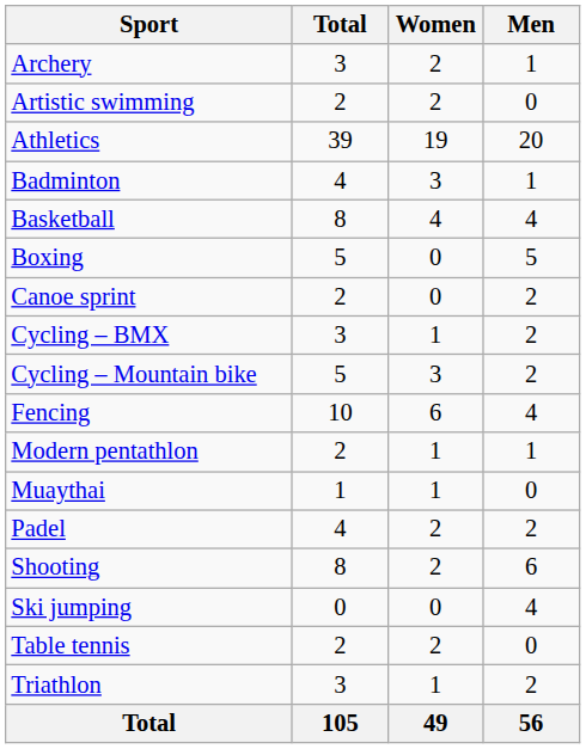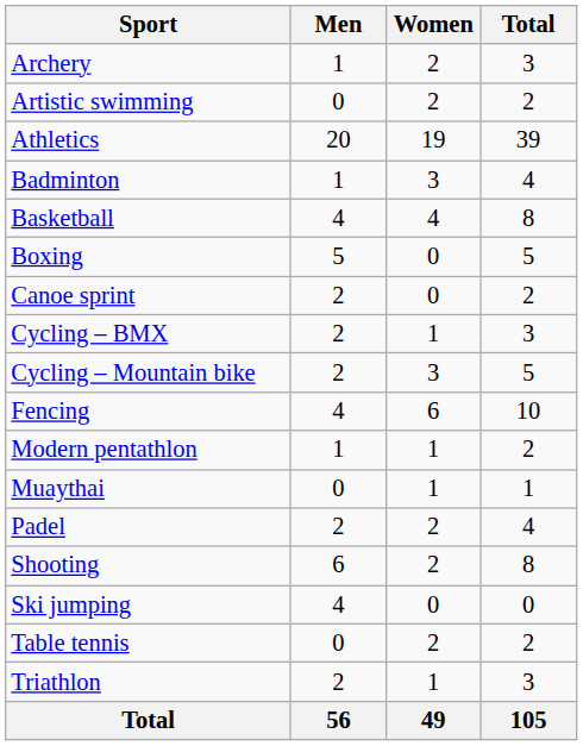columns swapped: Men <-> Total
